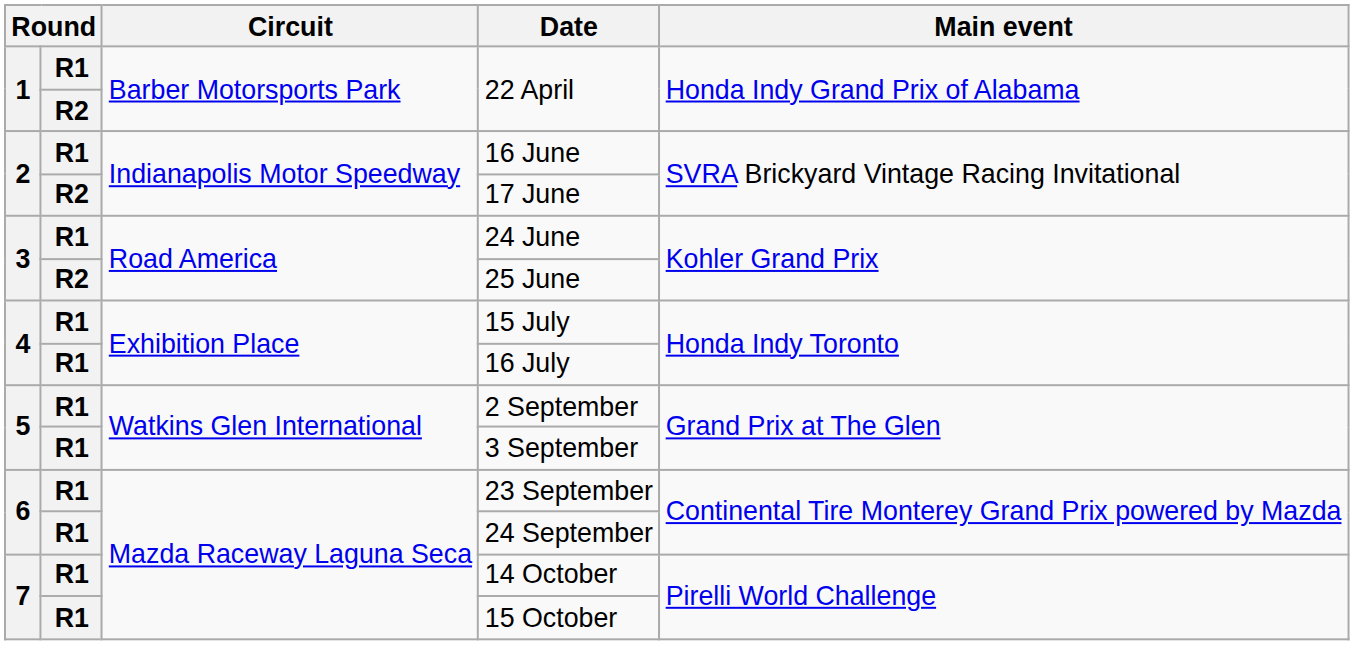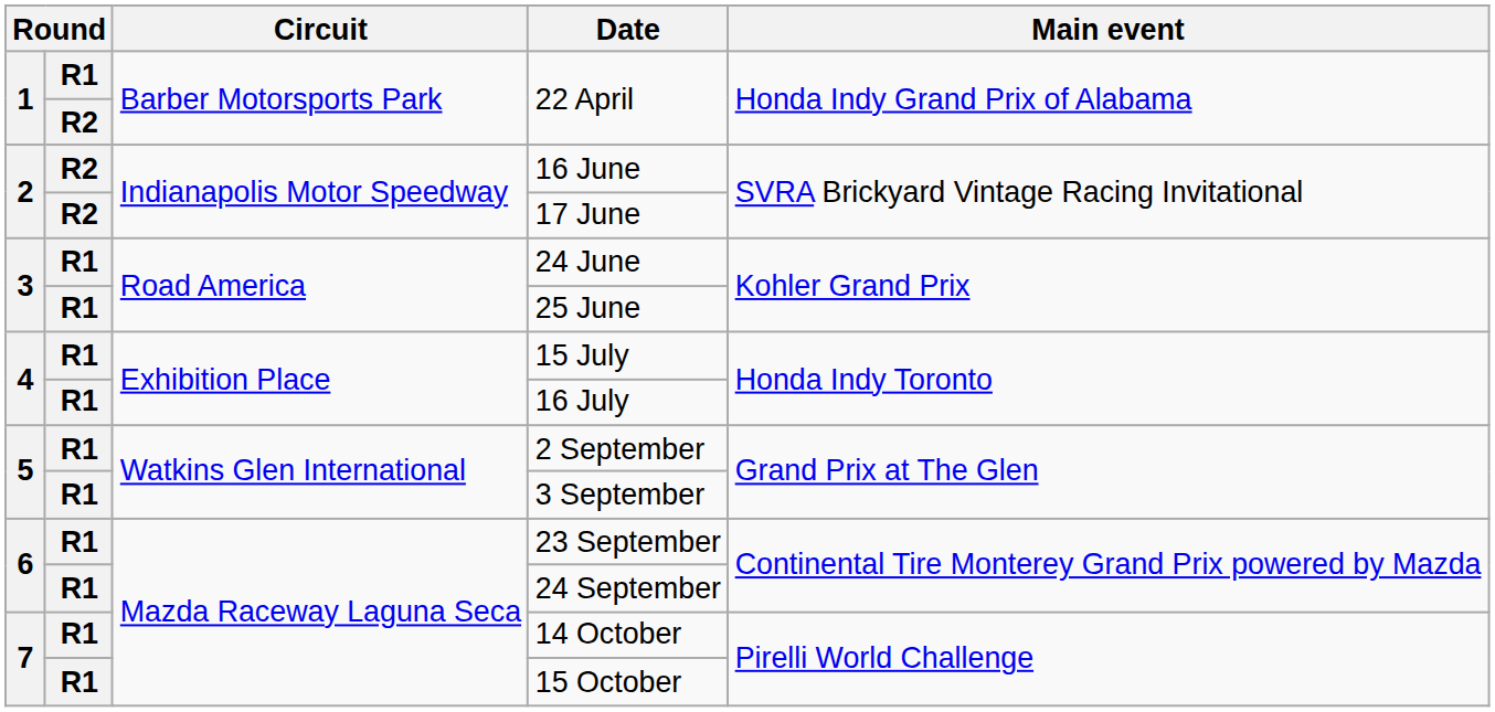16 June | column 2: R1 -> R2
25 June | column 2: R2 -> R1
